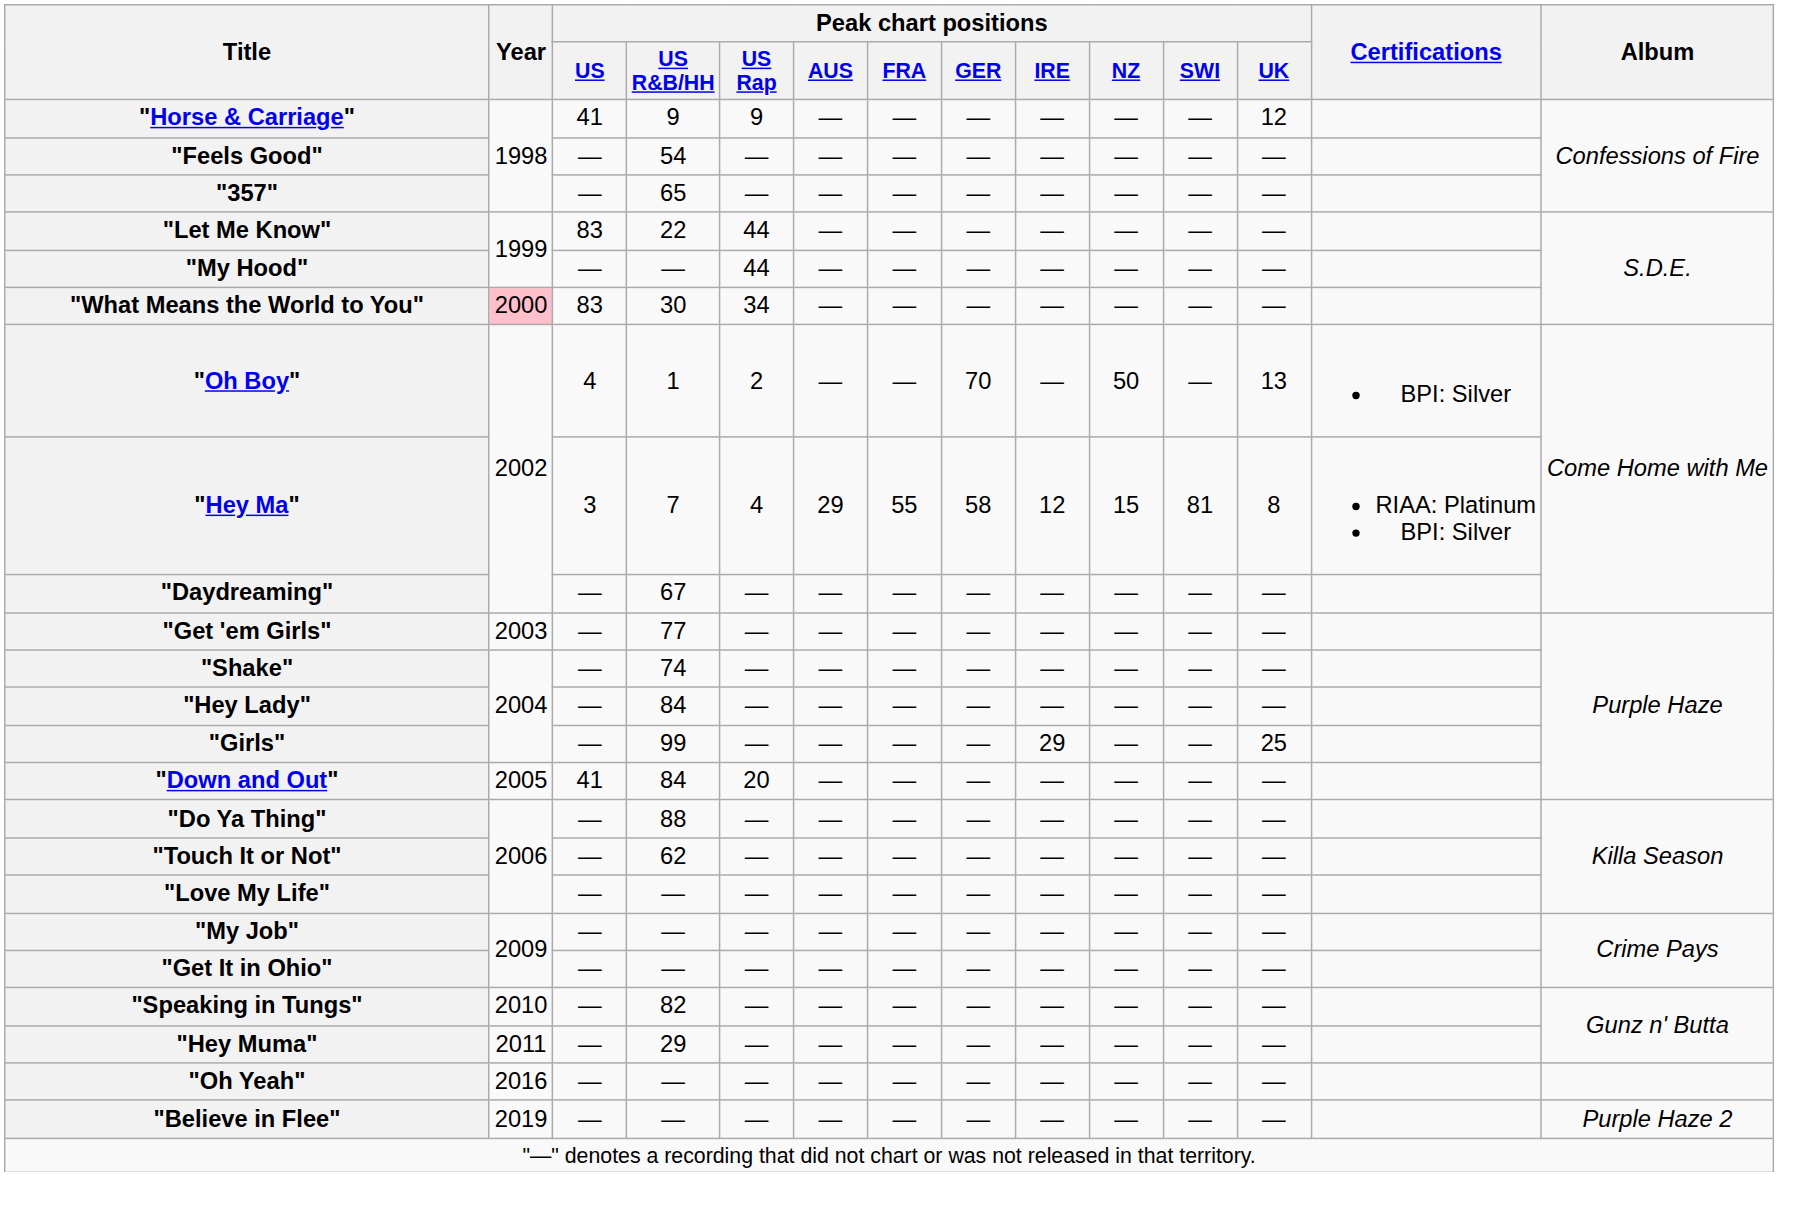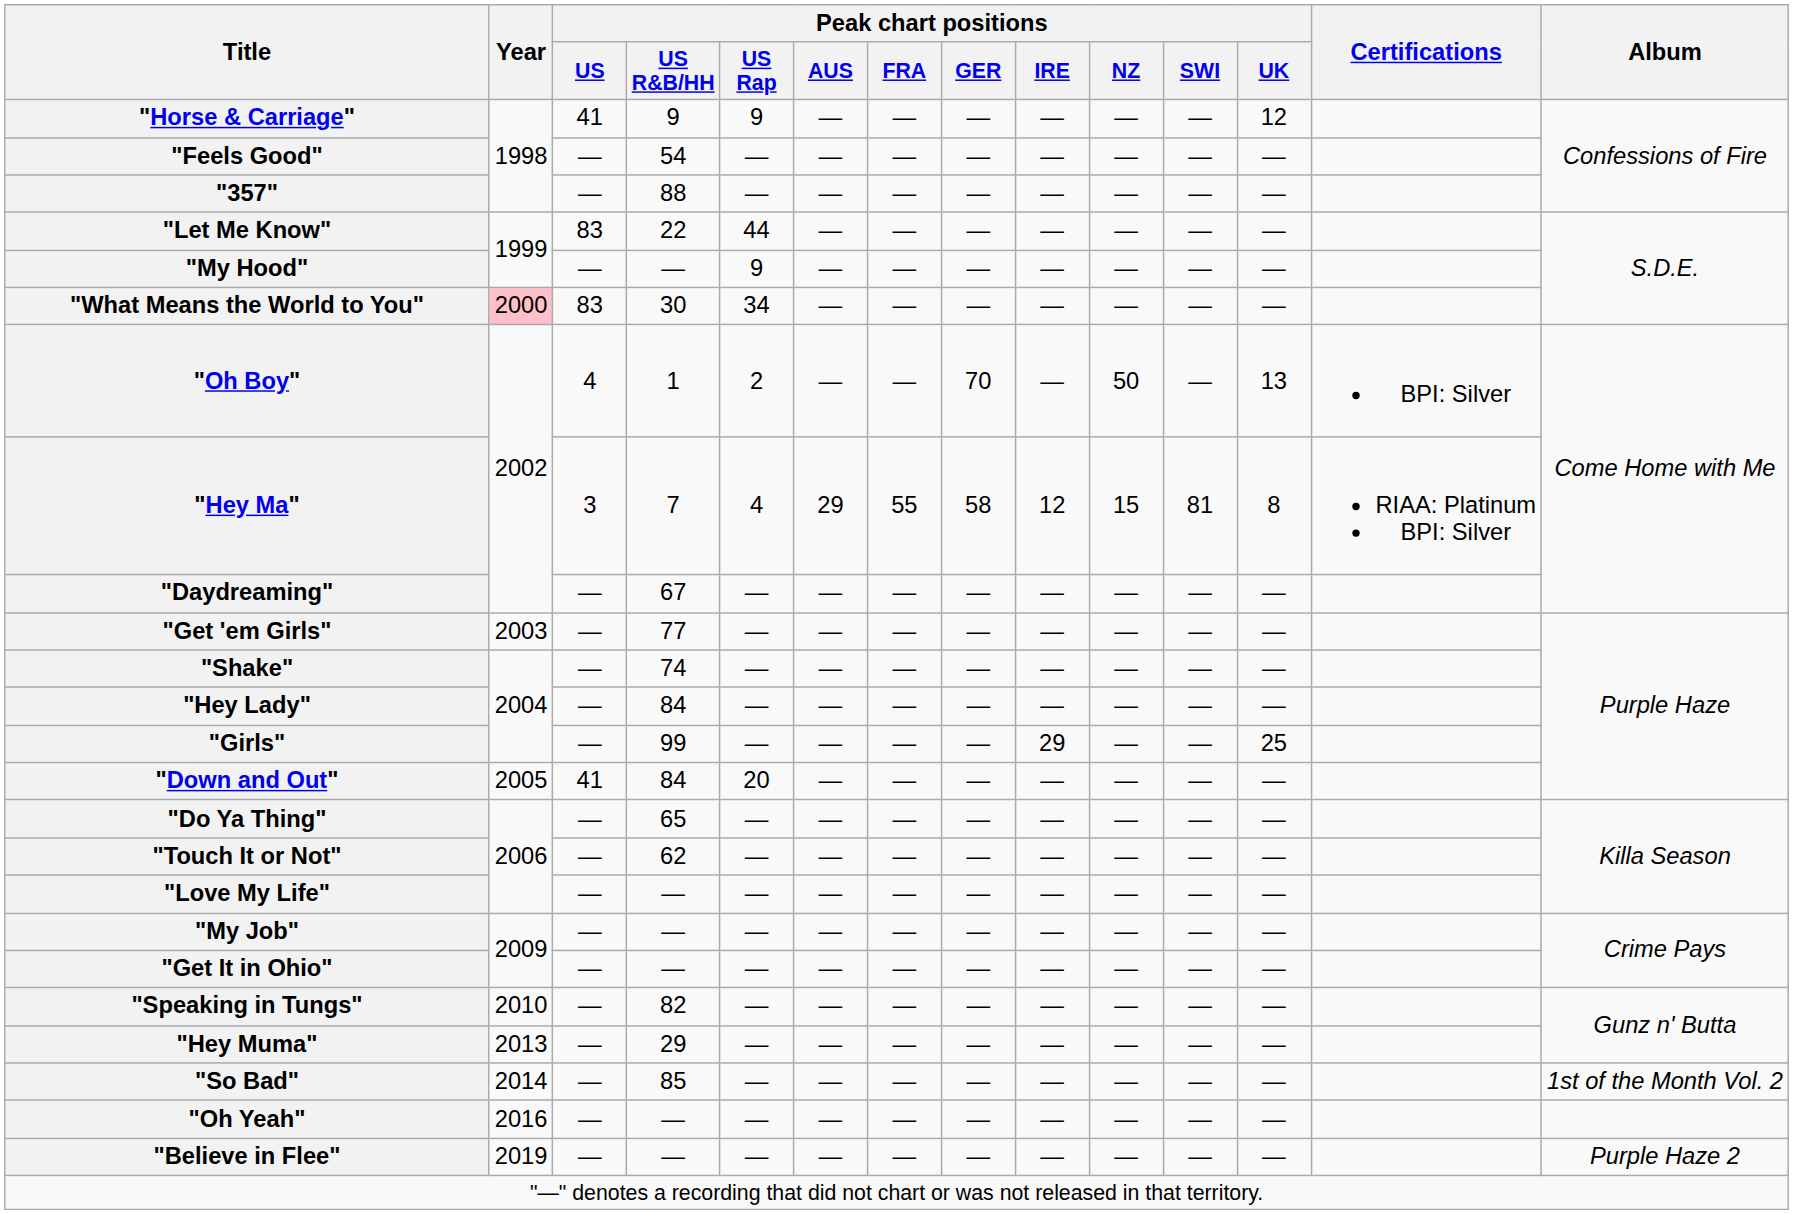"357" | Peak chart positions / US R&B/HH: 65 -> 88
"My Hood" | Peak chart positions / US Rap: 44 -> 9
"Do Ya Thing" | Peak chart positions / US R&B/HH: 88 -> 65
"Hey Muma" | Year: 2011 -> 2013
+ row: "So Bad" | 2014 | — | 85 | — | — | — | — | — | — | — | — | 1st of the Month Vol. 2
